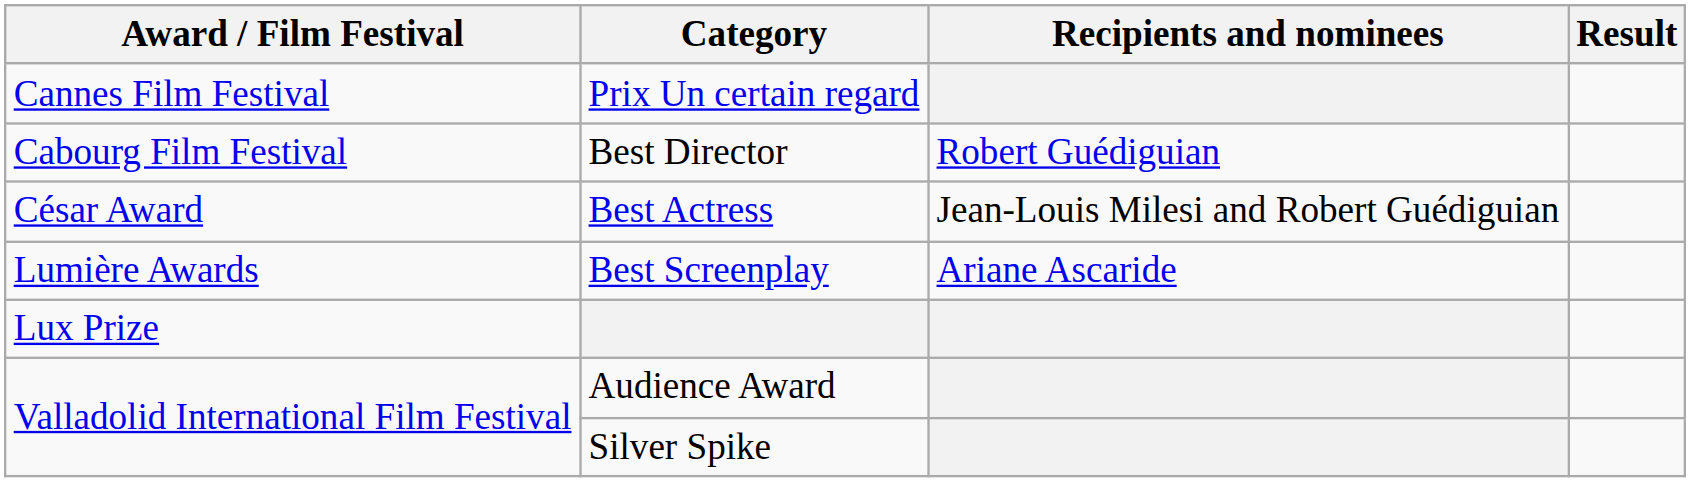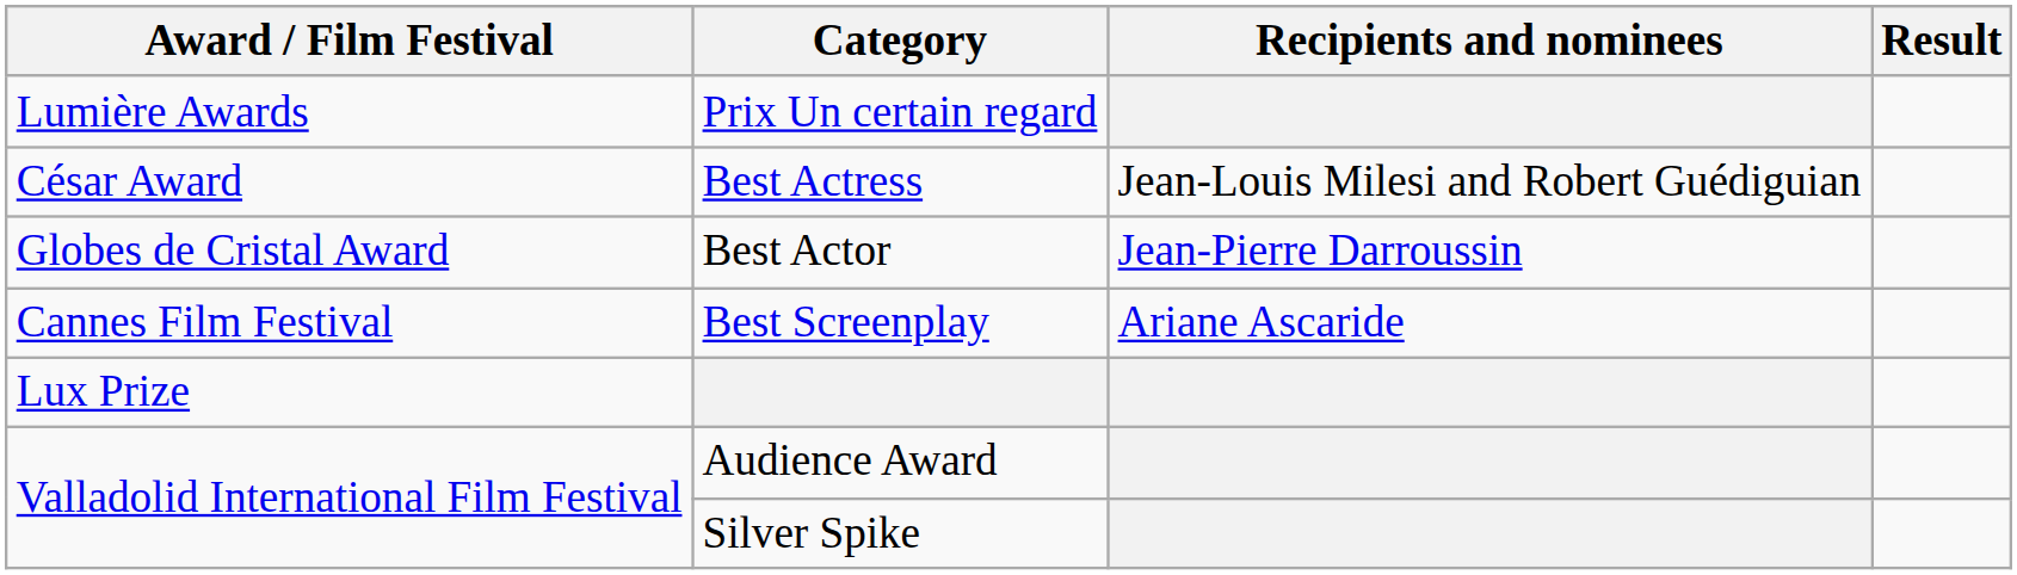Prix Un certain regard | Award / Film Festival: Cannes Film Festival -> Lumière Awards
- row: Cabourg Film Festival | Best Director | Robert Guédiguian
+ row: Globes de Cristal Award | Best Actor | Jean-Pierre Darroussin
Best Screenplay | Award / Film Festival: Lumière Awards -> Cannes Film Festival
